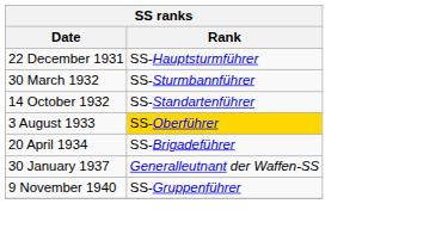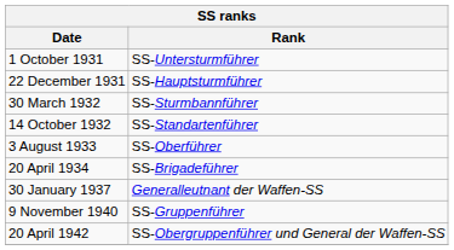+ row: 1 October 1931 | SS-Untersturmführer
3 August 1933 | Rank: gold background -> no background
+ row: 20 April 1942 | SS-Obergruppenführer und General der Waffen-SS
